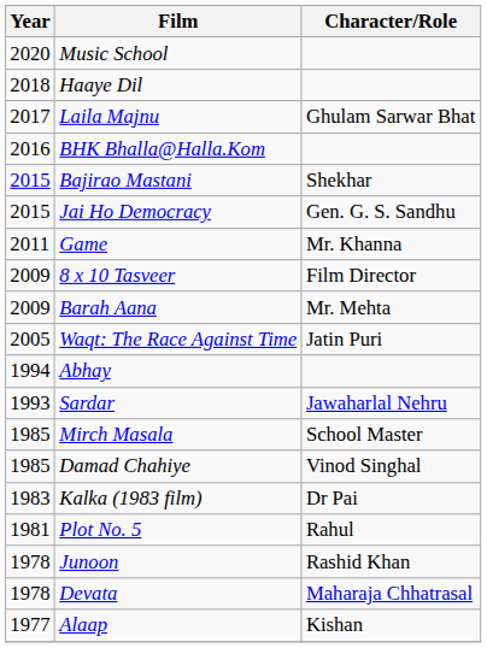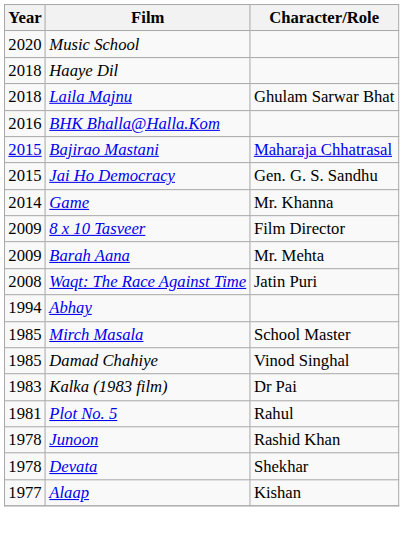Laila Majnu | Year: 2017 -> 2018
Bajirao Mastani | Character/Role: Shekhar -> Maharaja Chhatrasal
Game | Year: 2011 -> 2014
Waqt: The Race Against Time | Year: 2005 -> 2008
- row: 1993 | Sardar | Jawaharlal Nehru
Devata | Character/Role: Maharaja Chhatrasal -> Shekhar
